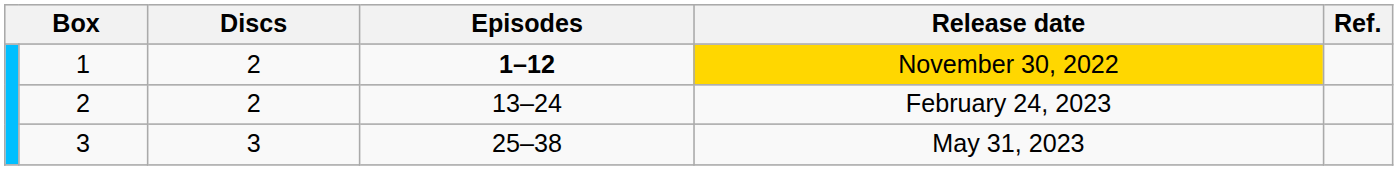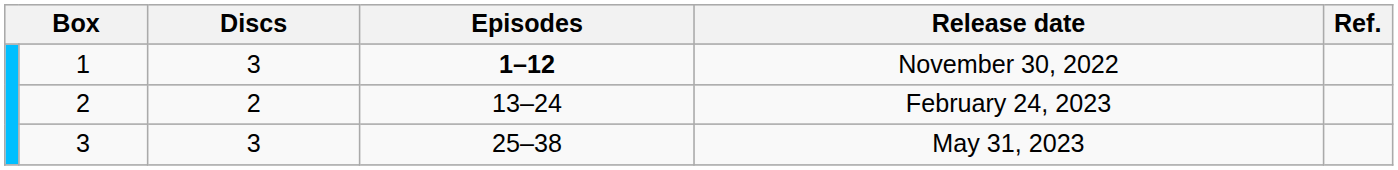1 | Discs: 2 -> 3
1 | Release date: gold background -> no background
